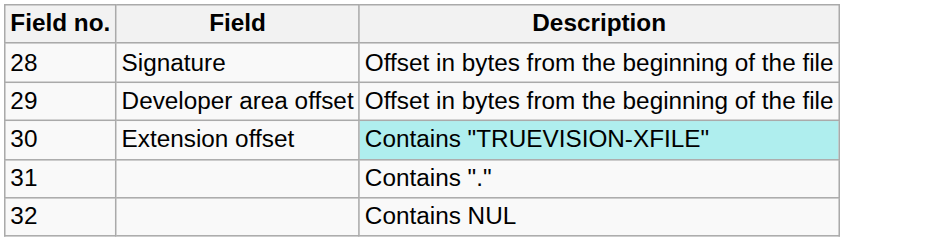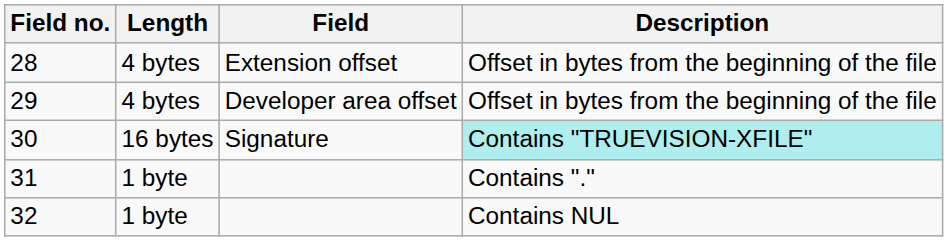+ column: Length | 4 bytes | 4 bytes | 16 bytes | 1 byte | 1 byte
28 | Field: Signature -> Extension offset
30 | Field: Extension offset -> Signature
